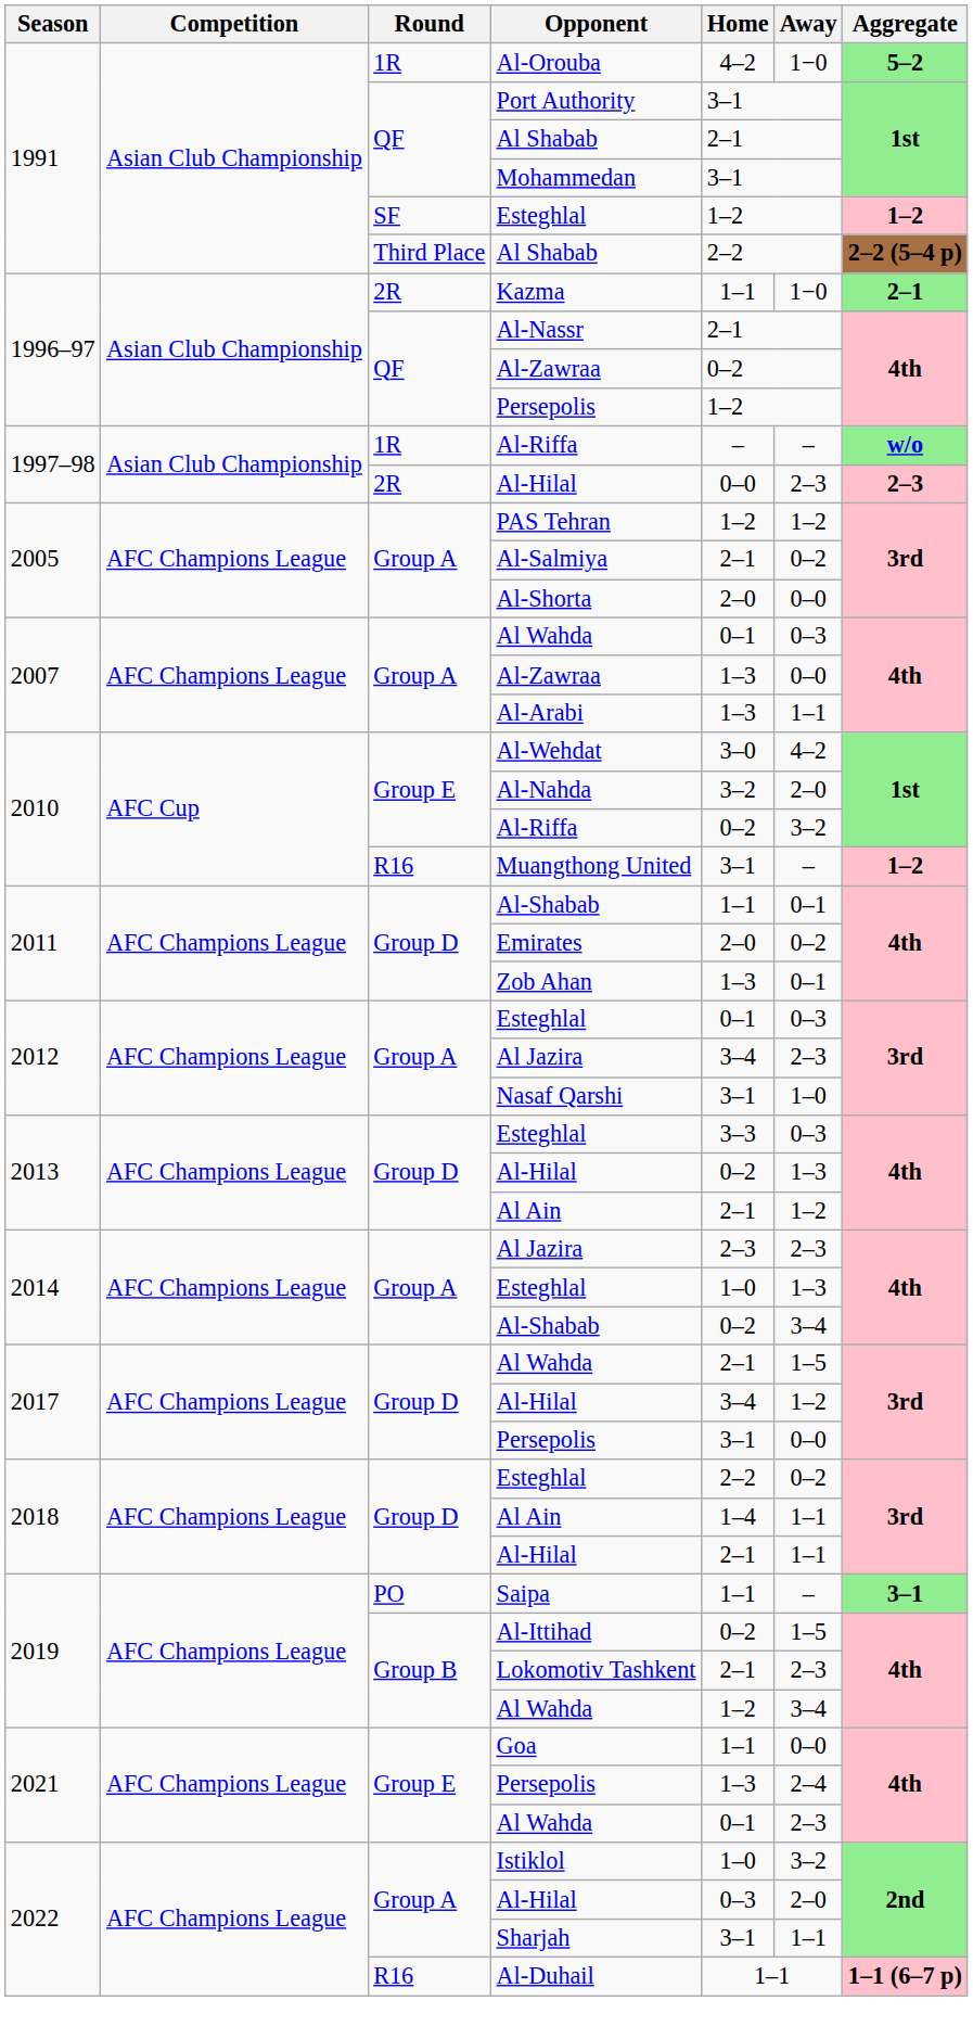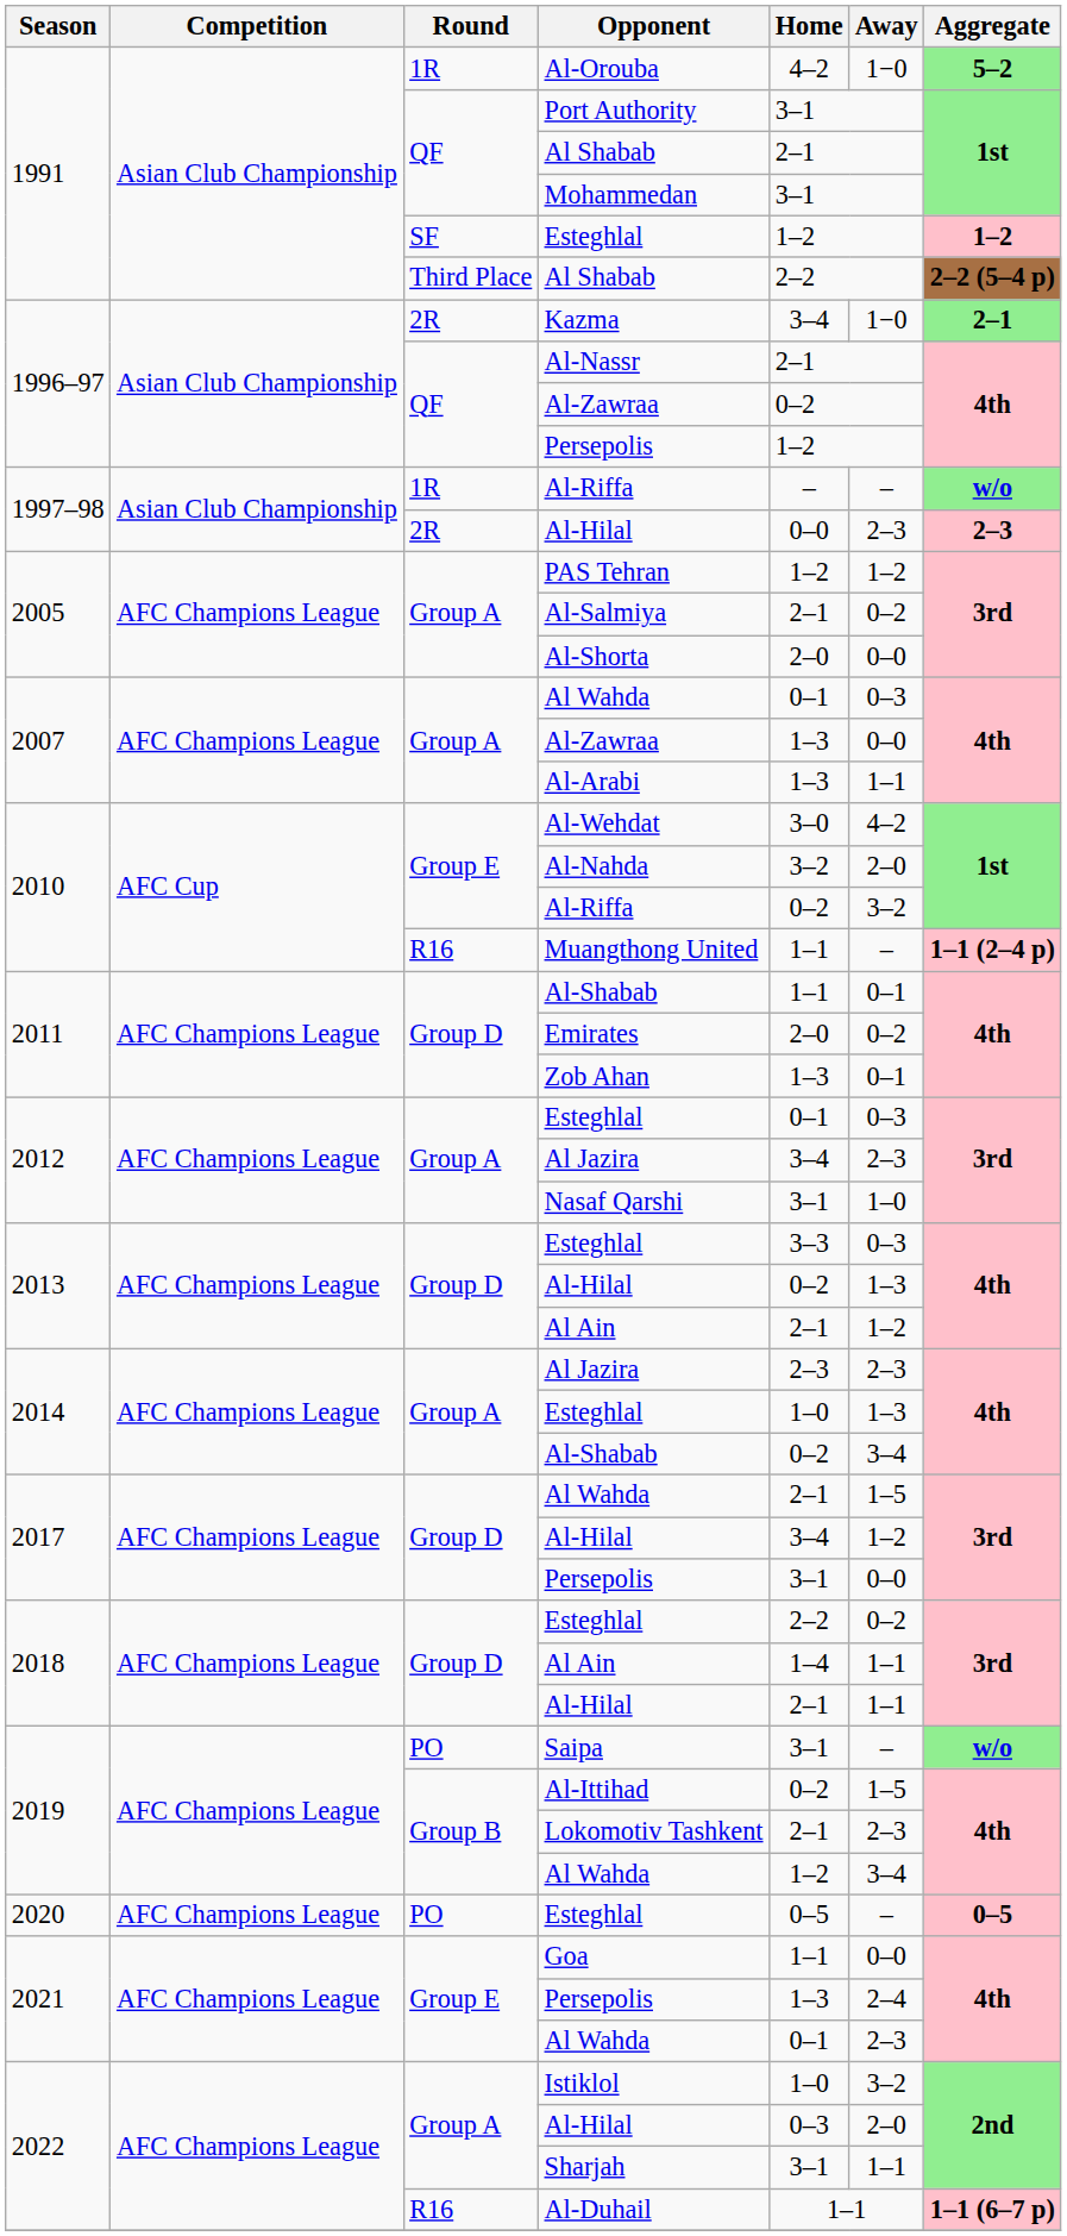Kazma | Home: 1–1 -> 3–4
Muangthong United | Home: 3–1 -> 1–1
Muangthong United | Aggregate: 1–2 -> 1–1 (2–4 p)
Saipa | Home: 1–1 -> 3–1
Saipa | Aggregate: 3–1 -> w/o
+ row: 2020 | AFC Champions League | PO | Esteghlal | 0–5 | – | 0–5
